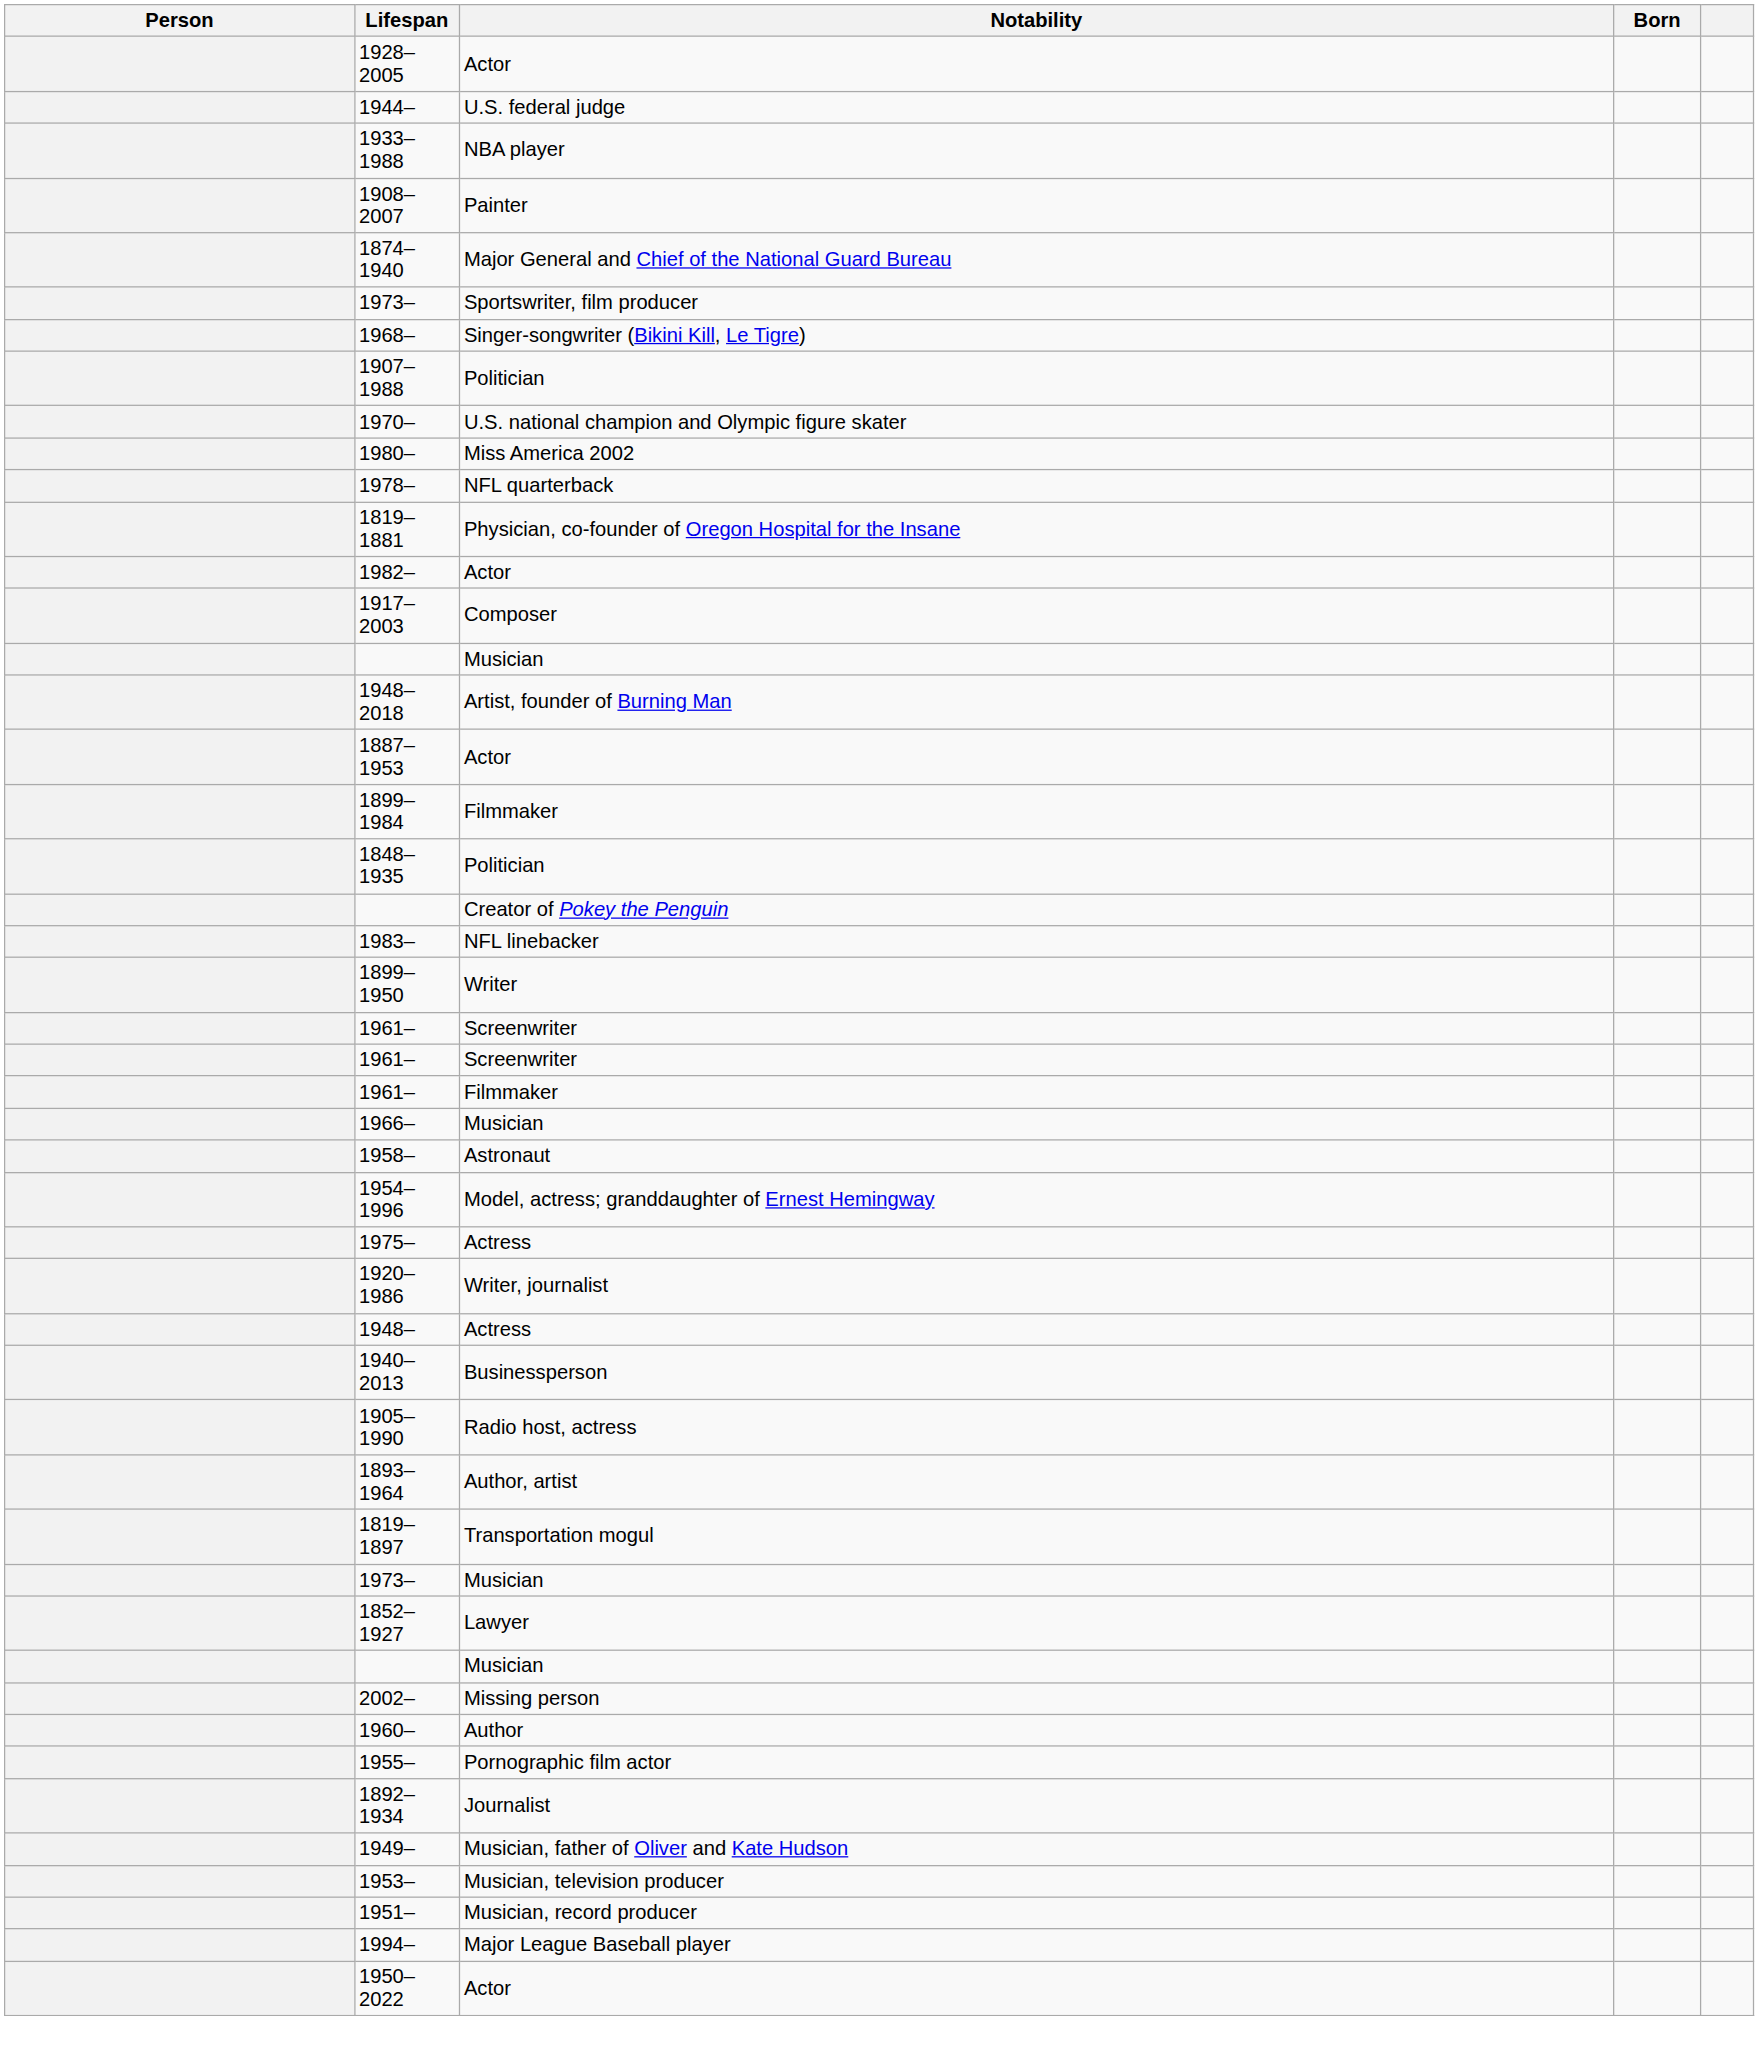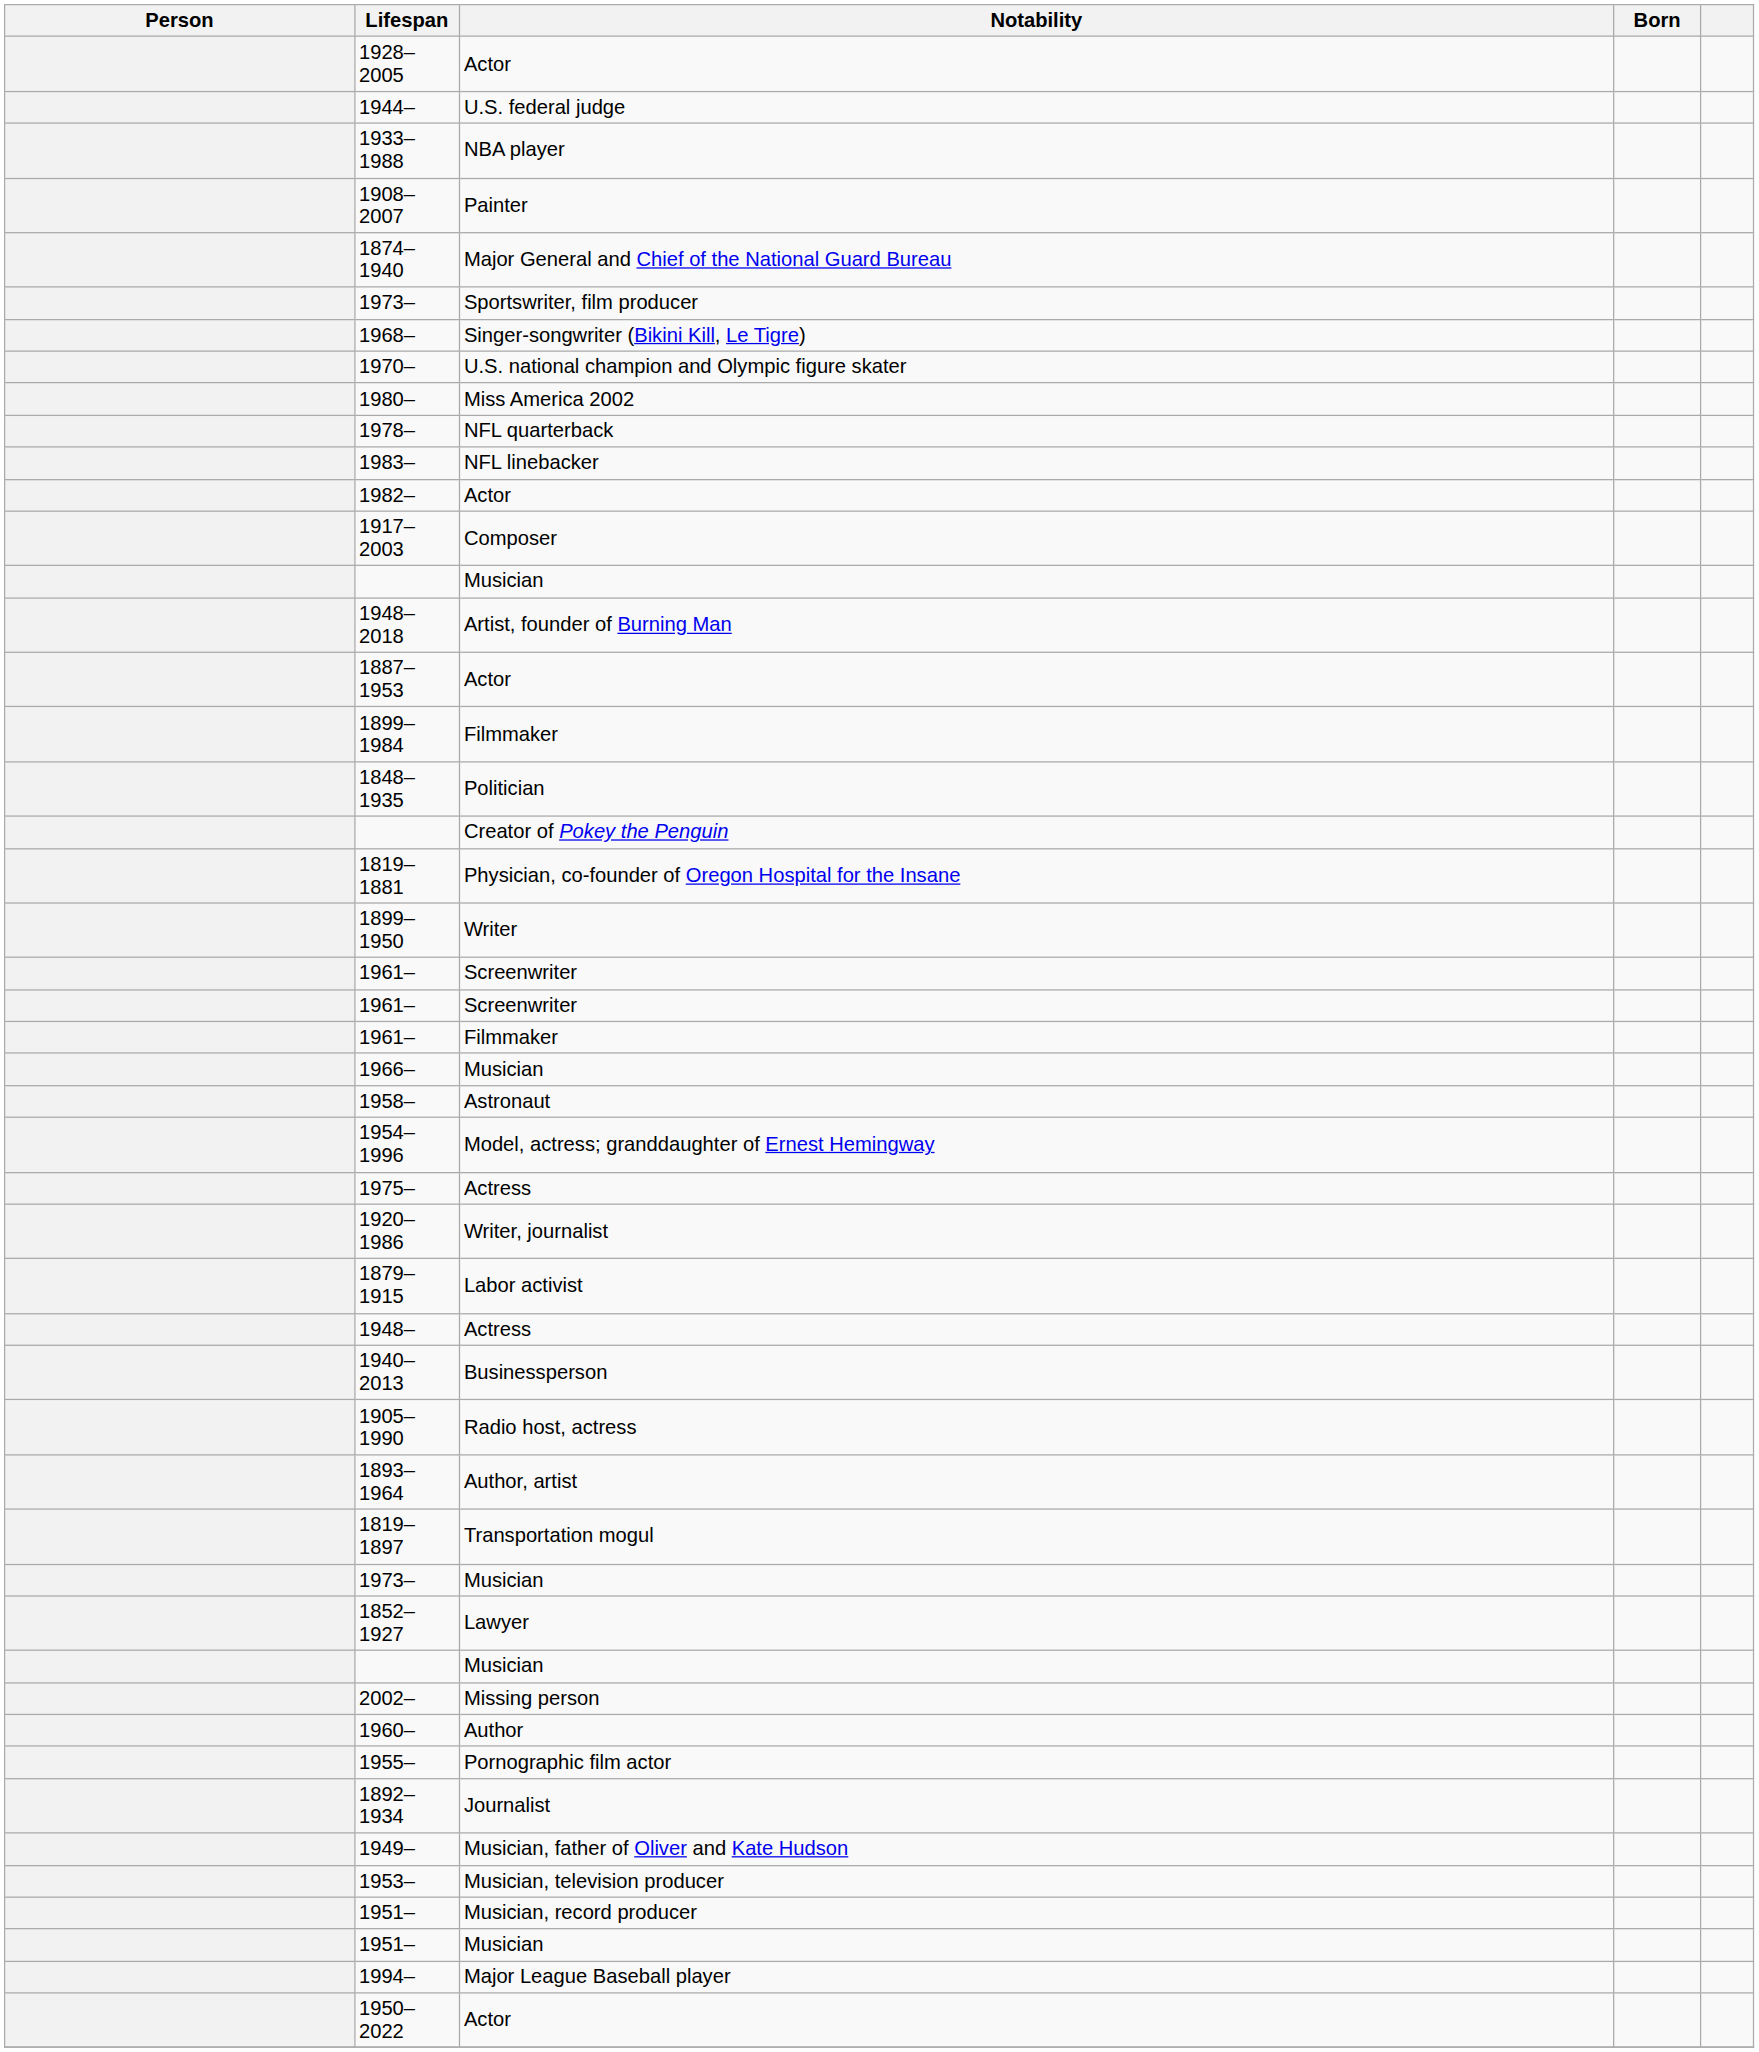- row: 1907–1988 | Politician
rows swapped: 1983– <-> 1819–1881
+ row: 1879–1915 | Labor activist
+ row: 1951– | Musician
